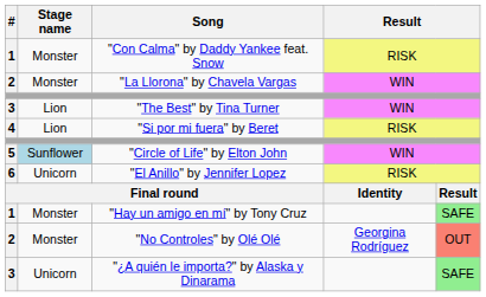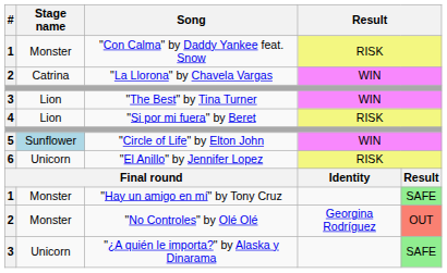"La Llorona" by Chavela Vargas | Stage name: Monster -> Catrina
